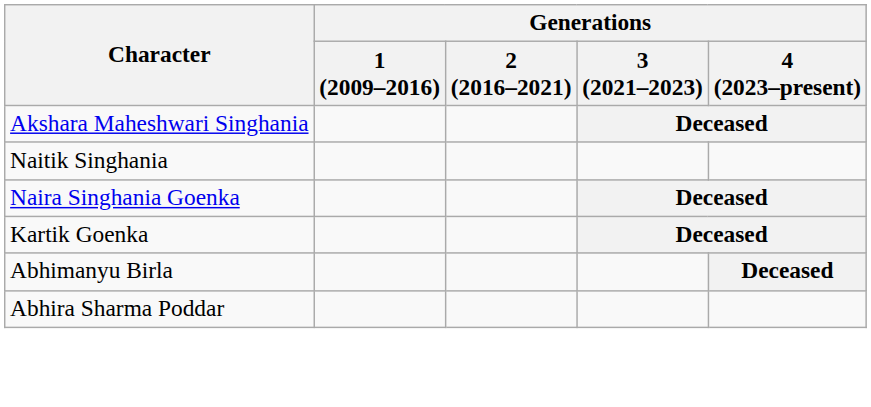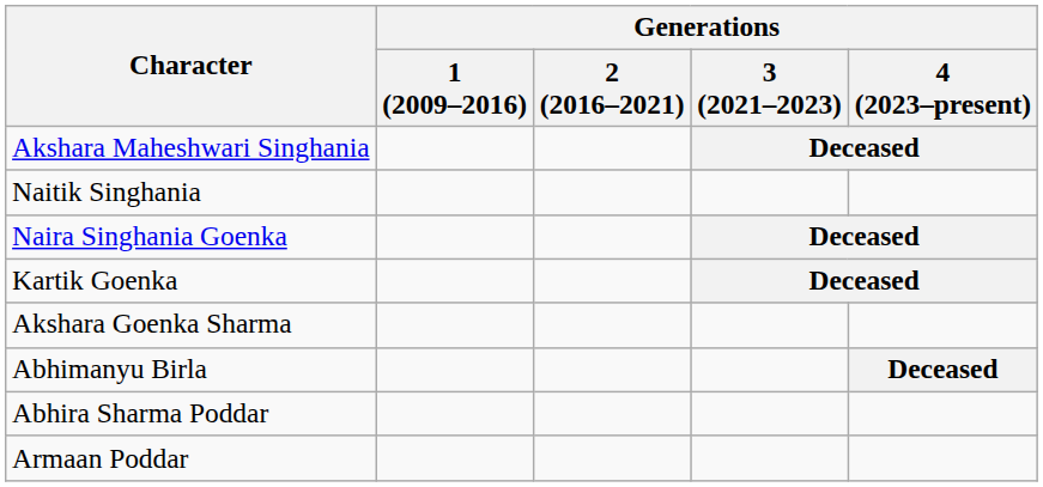+ row: Akshara Goenka Sharma
+ row: Armaan Poddar
